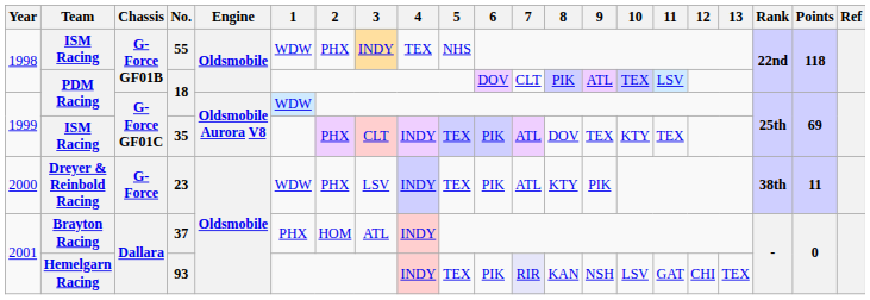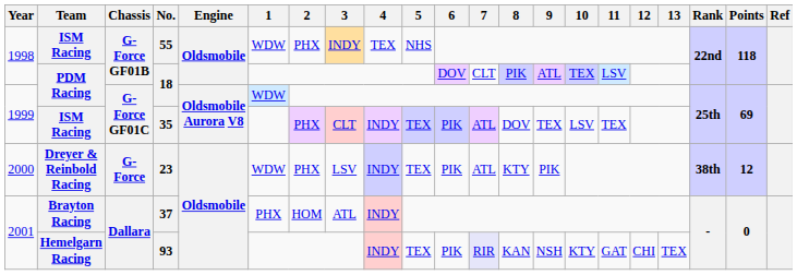35 | 10: KTY -> LSV
23 | Points: 11 -> 12
93 | 10: LSV -> KTY
